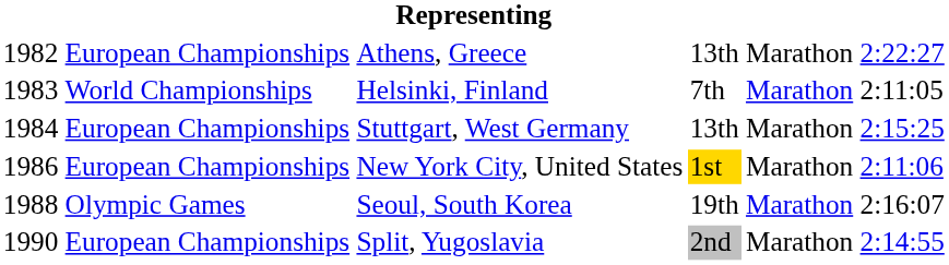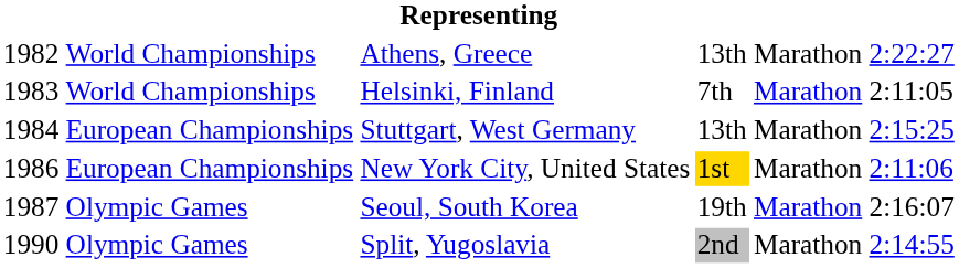Athens, Greece | column 2: European Championships -> World Championships
Seoul, South Korea | column 1: 1988 -> 1987
Split, Yugoslavia | column 2: European Championships -> Olympic Games
